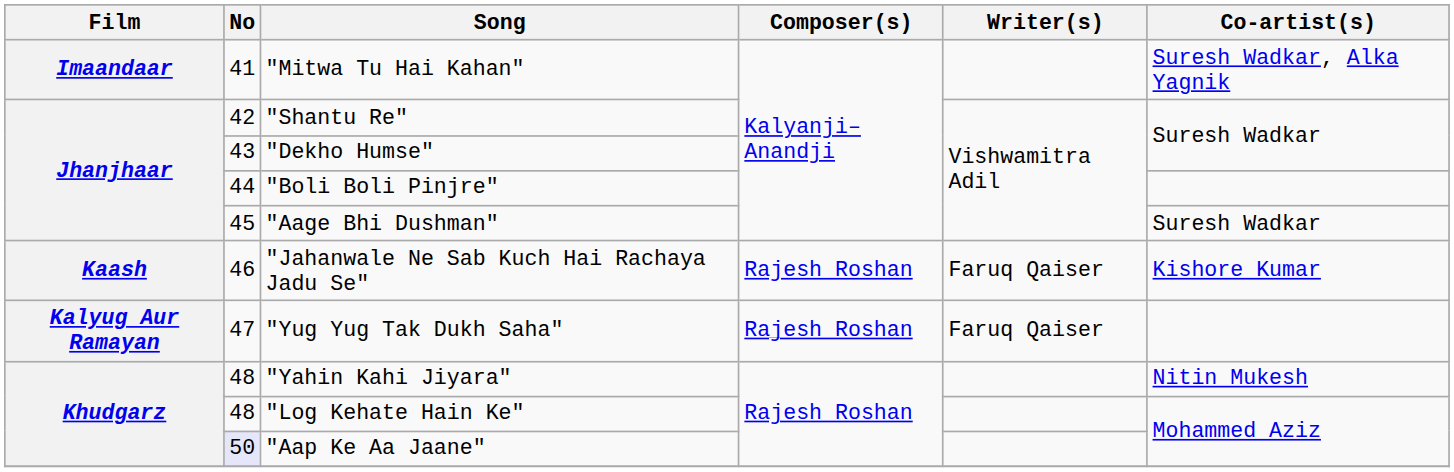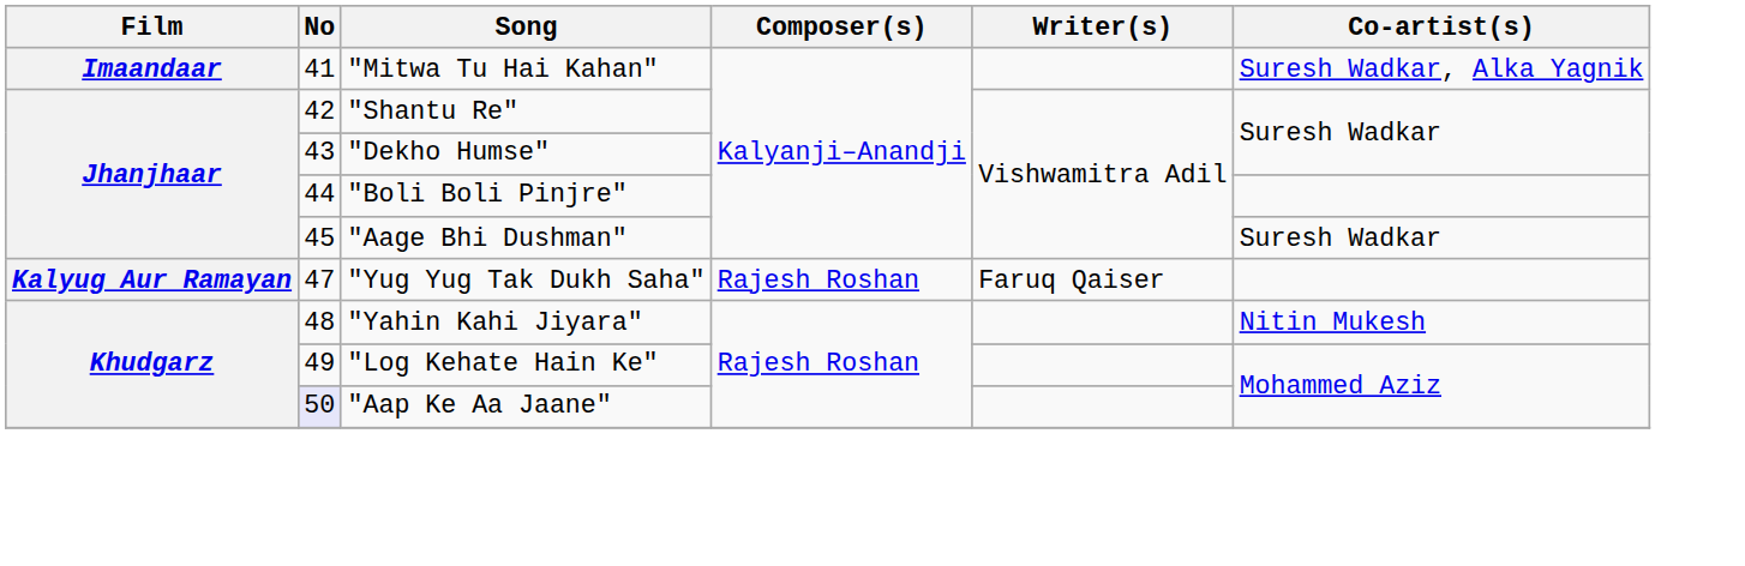- row: Kaash | 46 | "Jahanwale Ne Sab Kuch Hai Rachaya Jadu Se" | Rajesh Roshan | Faruq Qaiser | Kishore Kumar
"Log Kehate Hain Ke" | No: 48 -> 49
